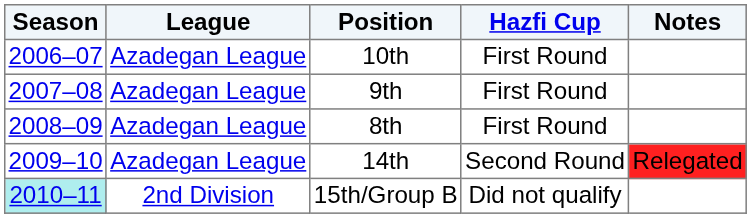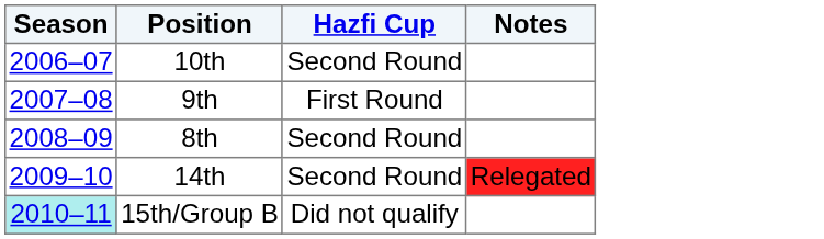- column: League | Azadegan League | Azadegan League | Azadegan League | Azadegan League | 2nd Division
10th | Hazfi Cup: First Round -> Second Round
8th | Hazfi Cup: First Round -> Second Round
